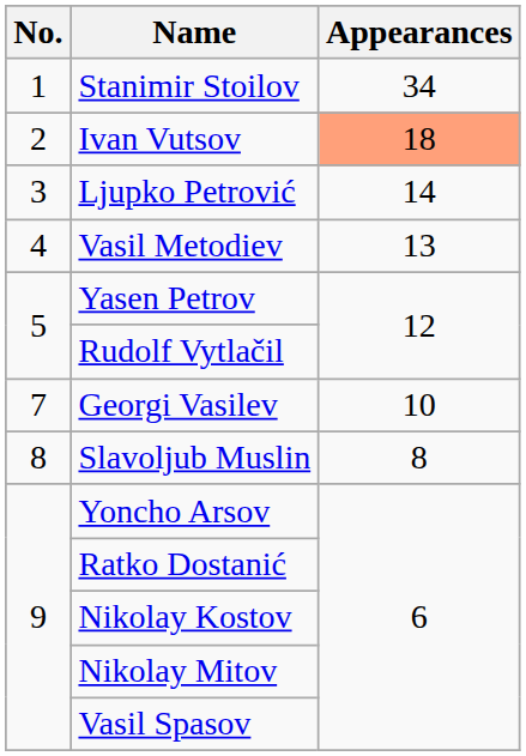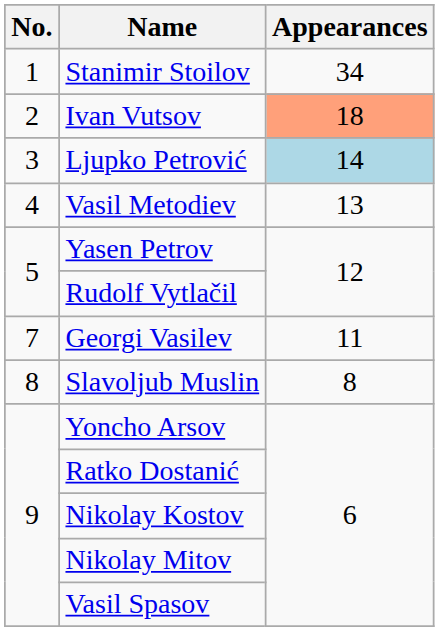Ljupko Petrović | Appearances: no background -> lightblue background
Georgi Vasilev | Appearances: 10 -> 11
